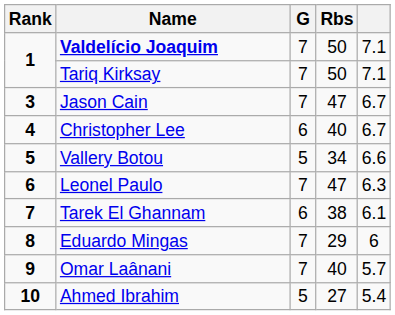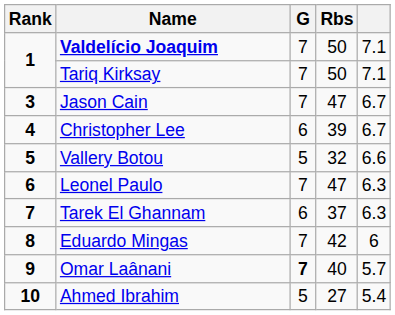Christopher Lee | Rbs: 40 -> 39
Vallery Botou | Rbs: 34 -> 32
Tarek El Ghannam | Rbs: 38 -> 37
Tarek El Ghannam | column 5: 6.1 -> 6.3
Eduardo Mingas | Rbs: 29 -> 42
Omar Laânani | G: normal -> bold
